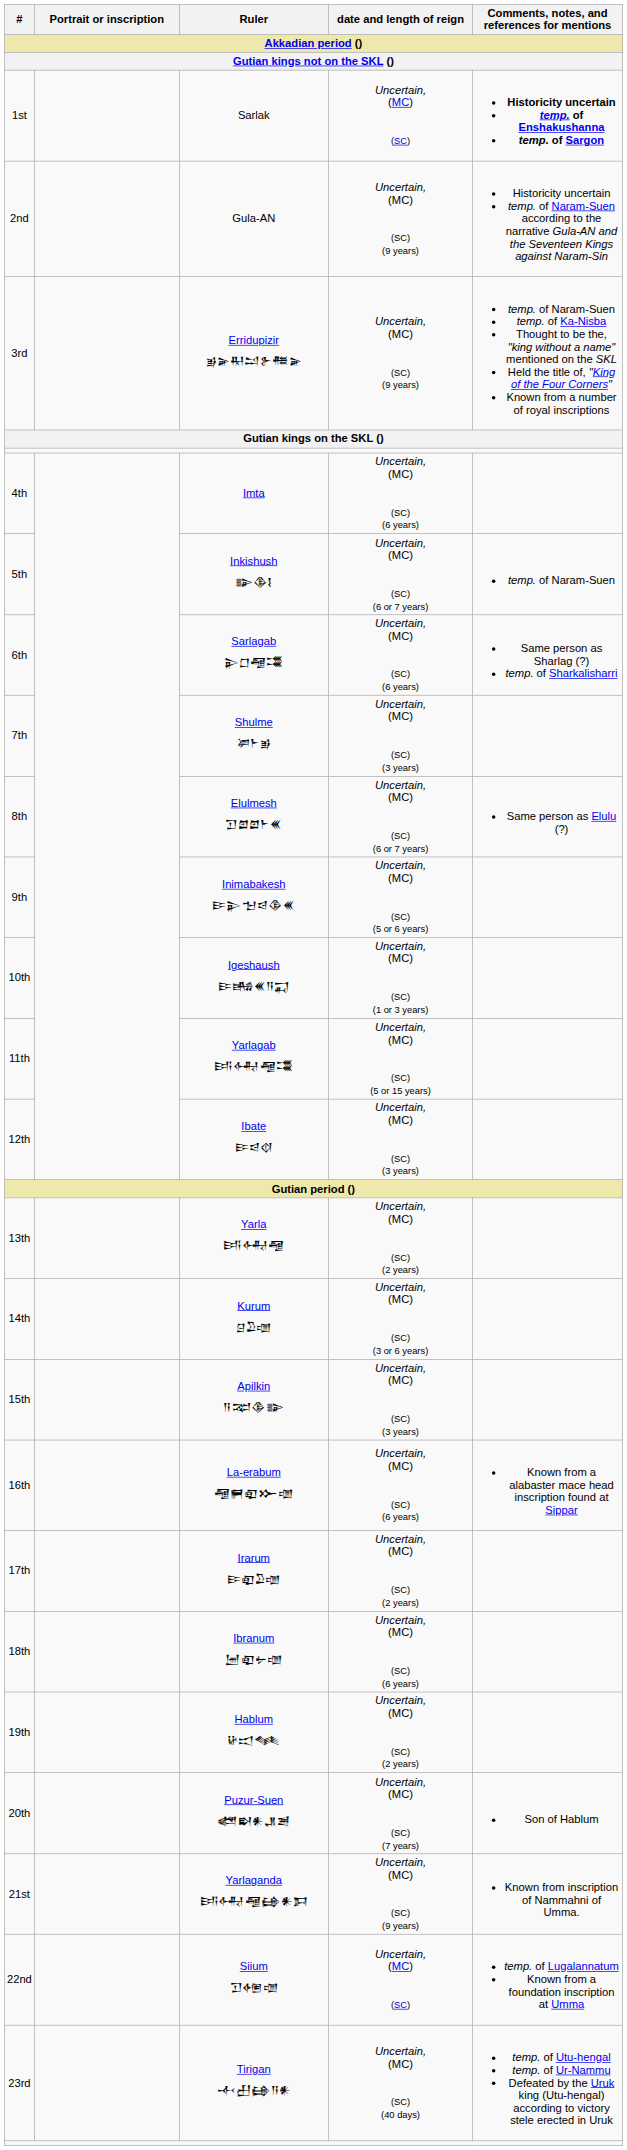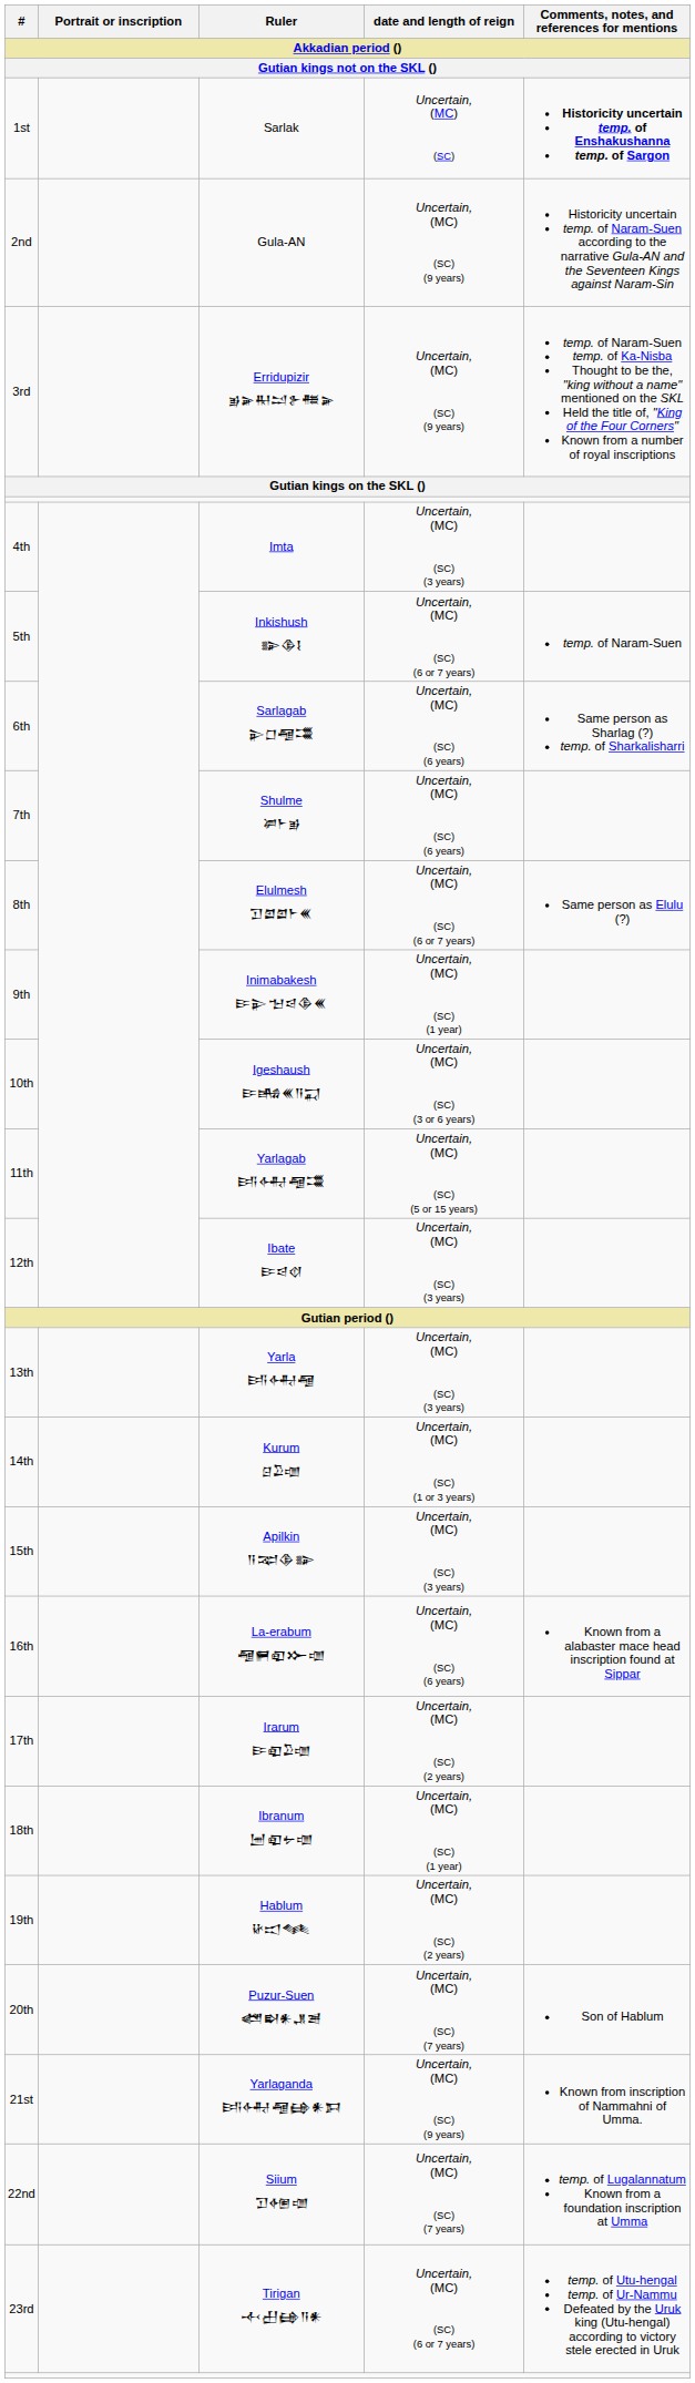4th | date and length of reign: Uncertain, (MC) (SC) (6 years) -> Uncertain, (MC) (SC) (3 years)
7th | date and length of reign: Uncertain, (MC) (SC) (3 years) -> Uncertain, (MC) (SC) (6 years)
9th | date and length of reign: Uncertain, (MC) (SC) (5 or 6 years) -> Uncertain, (MC) (SC) (1 year)
10th | date and length of reign: Uncertain, (MC) (SC) (1 or 3 years) -> Uncertain, (MC) (SC) (3 or 6 years)
13th | date and length of reign: Uncertain, (MC) (SC) (2 years) -> Uncertain, (MC) (SC) (3 years)
14th | date and length of reign: Uncertain, (MC) (SC) (3 or 6 years) -> Uncertain, (MC) (SC) (1 or 3 years)
18th | date and length of reign: Uncertain, (MC) (SC) (6 years) -> Uncertain, (MC) (SC) (1 year)
22nd | date and length of reign: Uncertain, (MC) (SC) -> Uncertain, (MC) (SC) (7 years)
23rd | date and length of reign: Uncertain, (MC) (SC) (40 days) -> Uncertain, (MC) (SC) (6 or 7 years)
